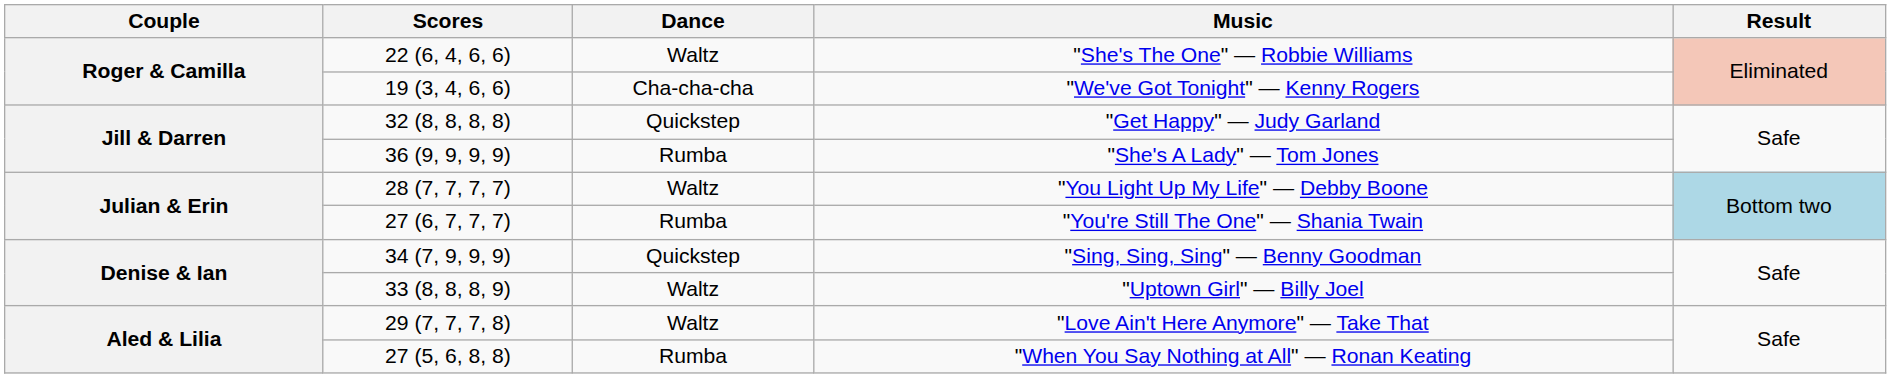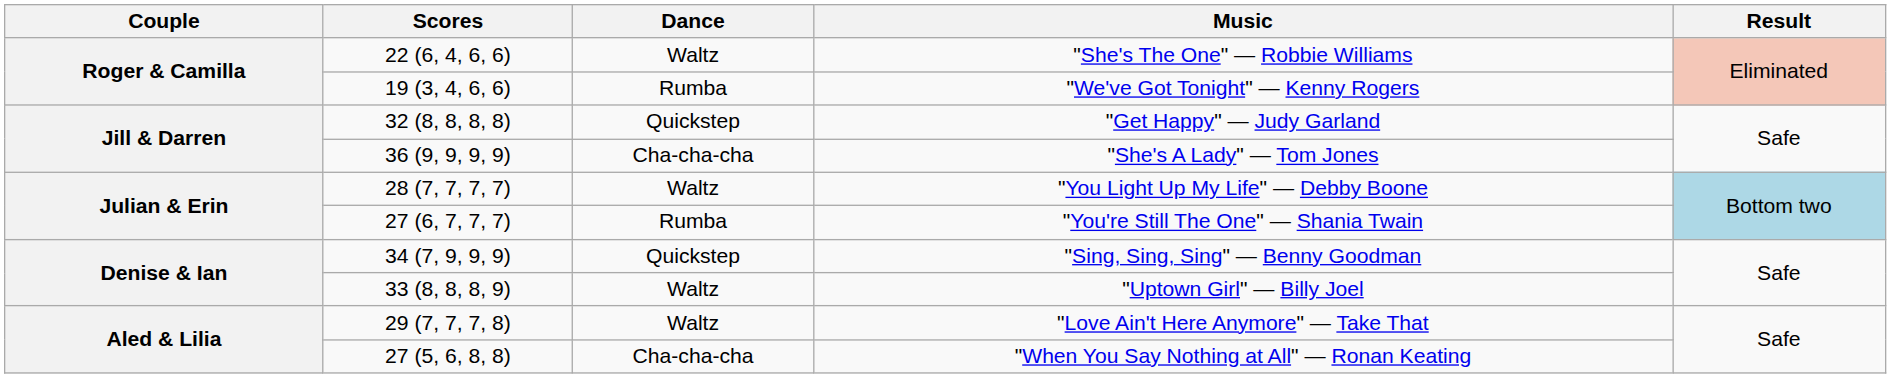"We've Got Tonight" — Kenny Rogers | Dance: Cha-cha-cha -> Rumba
"She's A Lady" — Tom Jones | Dance: Rumba -> Cha-cha-cha
"When You Say Nothing at All" — Ronan Keating | Dance: Rumba -> Cha-cha-cha
